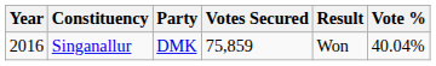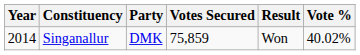Singanallur | Year: 2016 -> 2014
Singanallur | Vote %: 40.04% -> 40.02%
